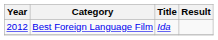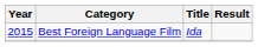Best Foreign Language Film | Year: 2012 -> 2015
